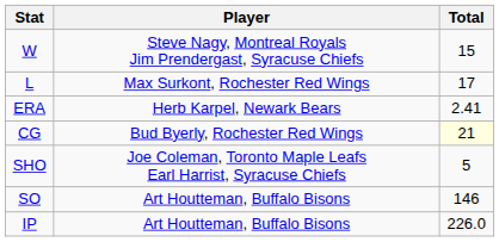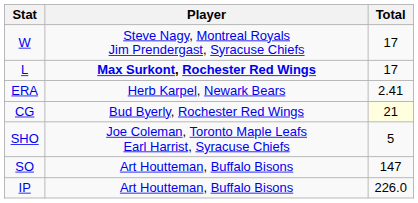W | Total: 15 -> 17
L | Player: normal -> bold
SO | Total: 146 -> 147
